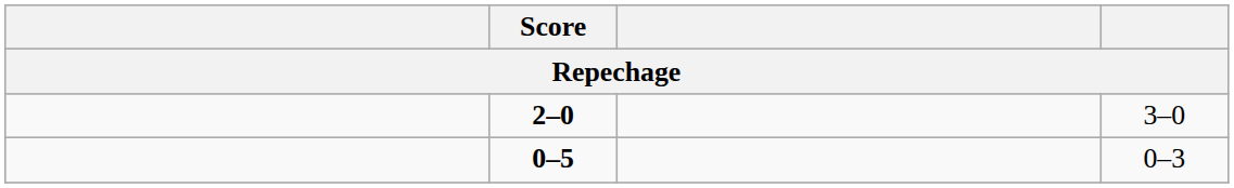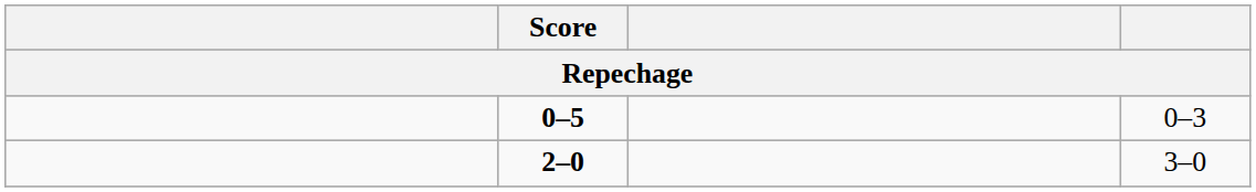rows swapped: 2–0 <-> 0–5
